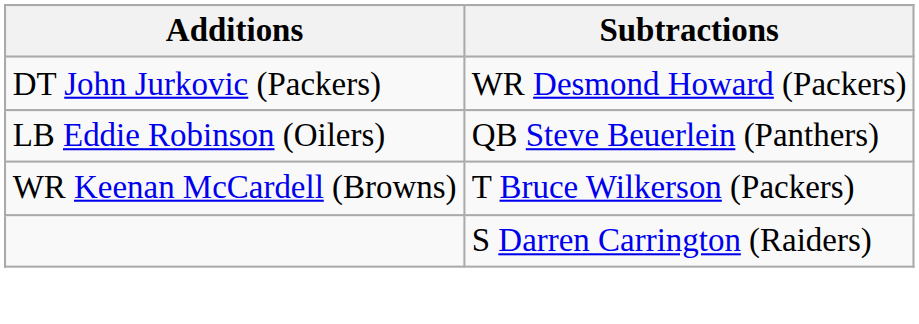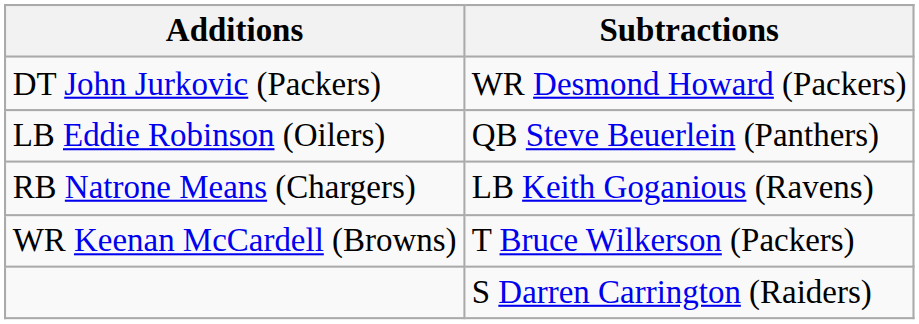+ row: RB Natrone Means (Chargers) | LB Keith Goganious (Ravens)
